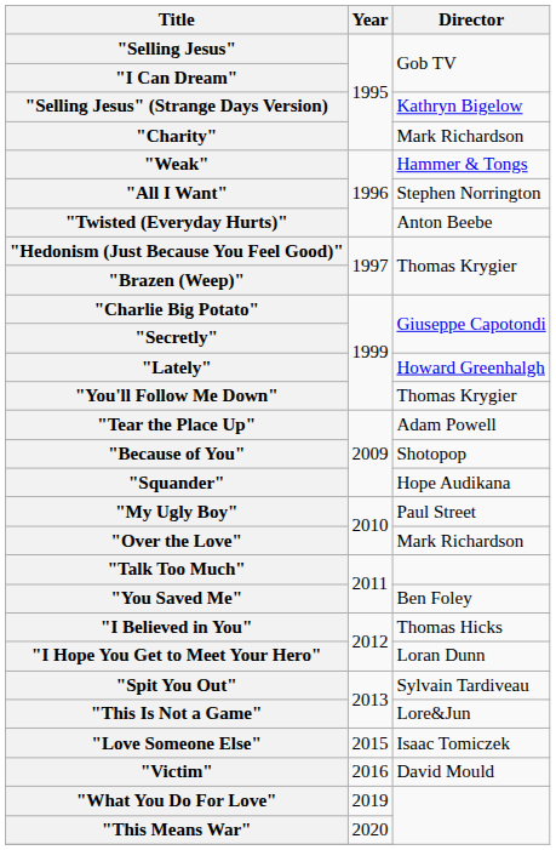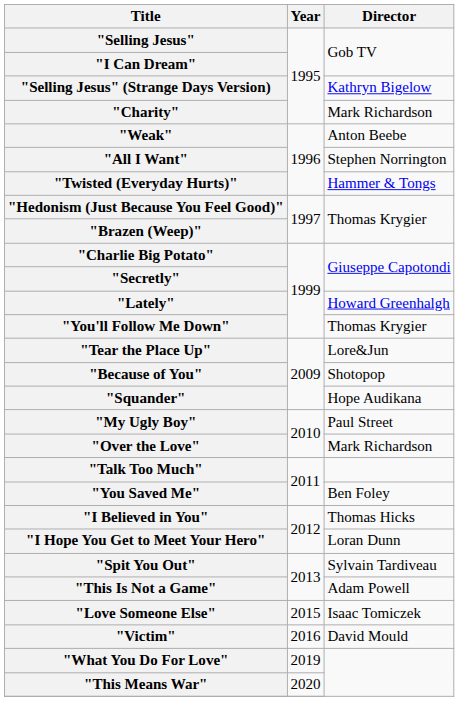"Weak" | Director: Hammer & Tongs -> Anton Beebe
"Twisted (Everyday Hurts)" | Director: Anton Beebe -> Hammer & Tongs
"Tear the Place Up" | Director: Adam Powell -> Lore&Jun
"This Is Not a Game" | Director: Lore&Jun -> Adam Powell
